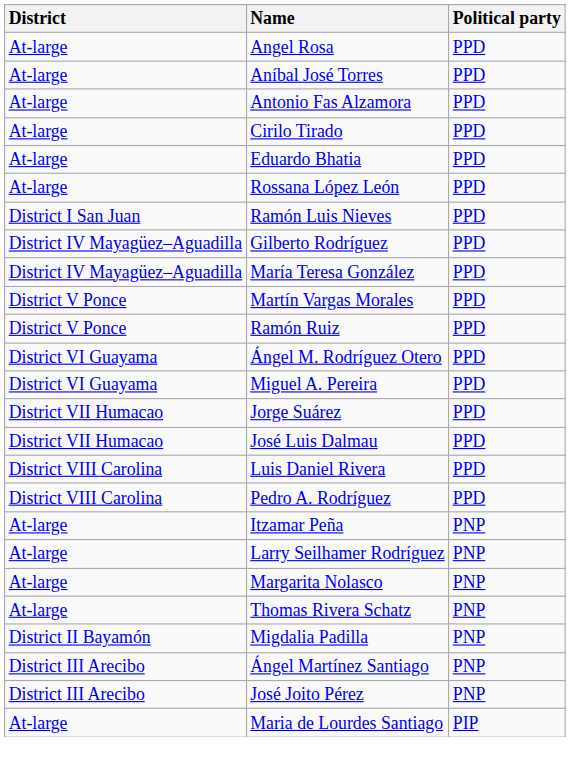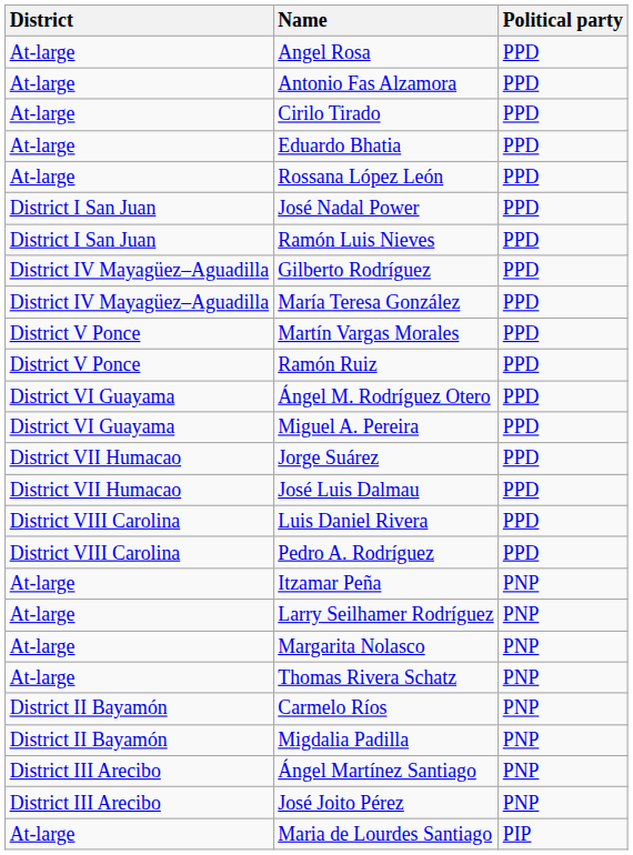- row: At-large | Aníbal José Torres | PPD
+ row: District I San Juan | José Nadal Power | PPD
+ row: District II Bayamón | Carmelo Ríos | PNP
